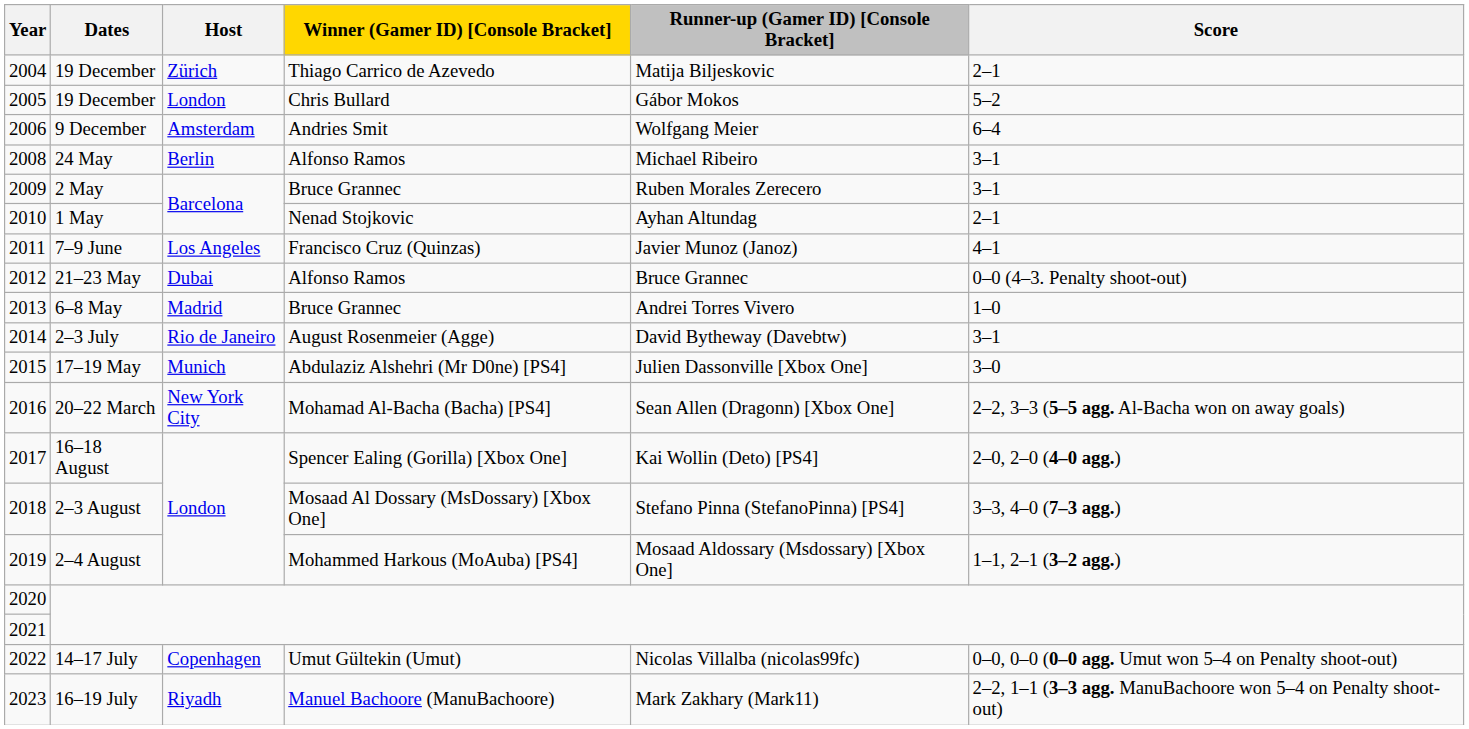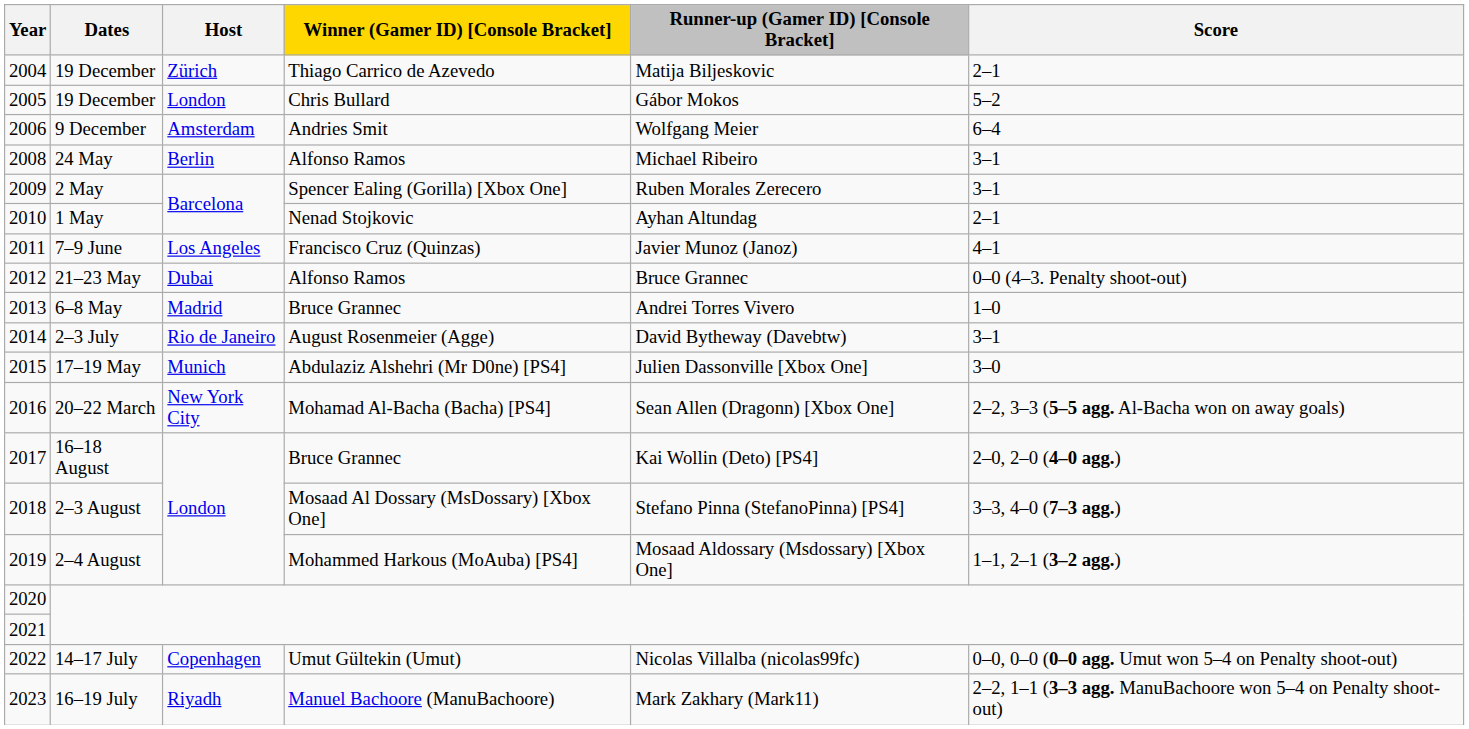2009 | Winner (Gamer ID) [Console Bracket]: Bruce Grannec -> Spencer Ealing (Gorilla) [Xbox One]
2017 | Winner (Gamer ID) [Console Bracket]: Spencer Ealing (Gorilla) [Xbox One] -> Bruce Grannec
